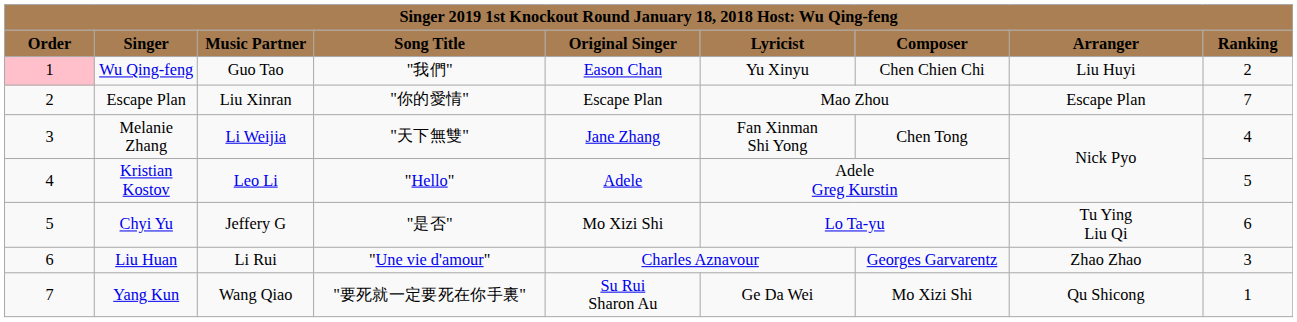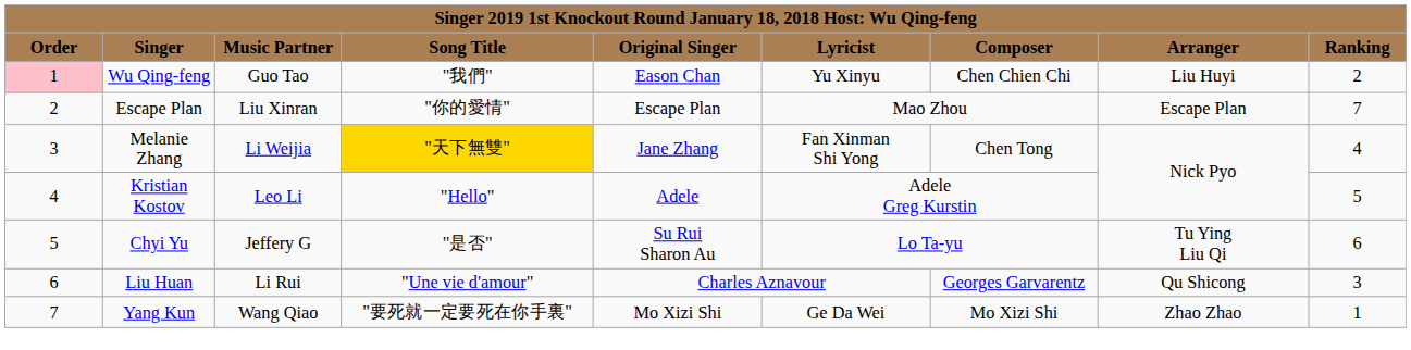Melanie Zhang | column 4: no background -> gold background
Chyi Yu | column 5: Mo Xizi Shi -> Su Rui Sharon Au
Liu Huan | column 8: Zhao Zhao -> Qu Shicong
Yang Kun | column 5: Su Rui Sharon Au -> Mo Xizi Shi
Yang Kun | column 8: Qu Shicong -> Zhao Zhao
